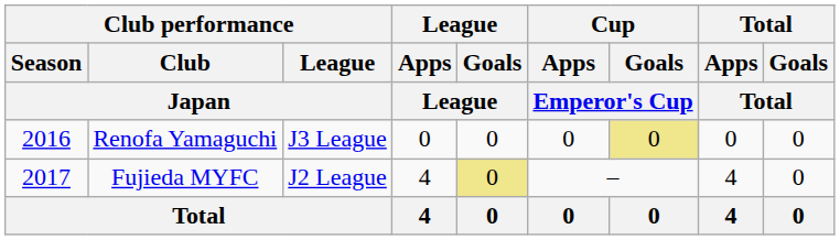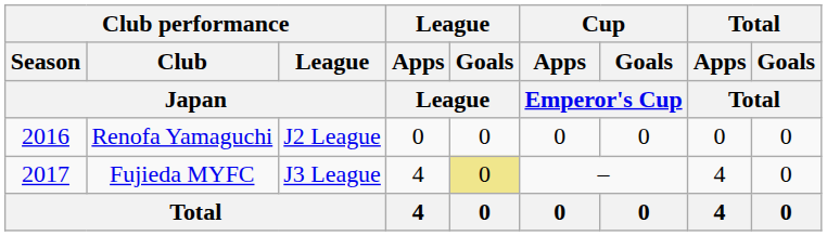Renofa Yamaguchi | Club performance / League / Japan: J3 League -> J2 League
Renofa Yamaguchi | Cup / Goals / Emperor's Cup: khaki background -> no background
Fujieda MYFC | Club performance / League / Japan: J2 League -> J3 League
